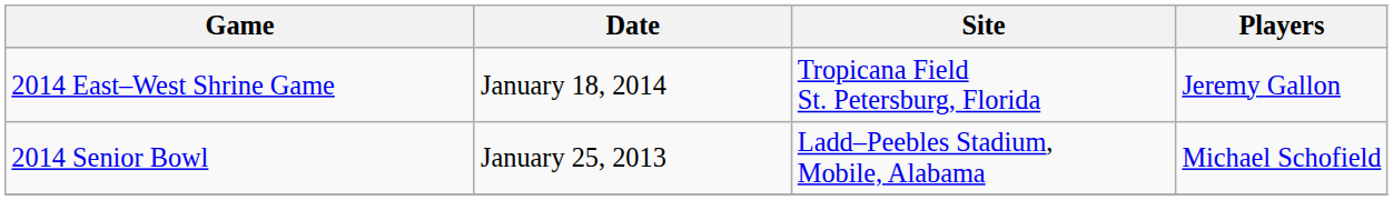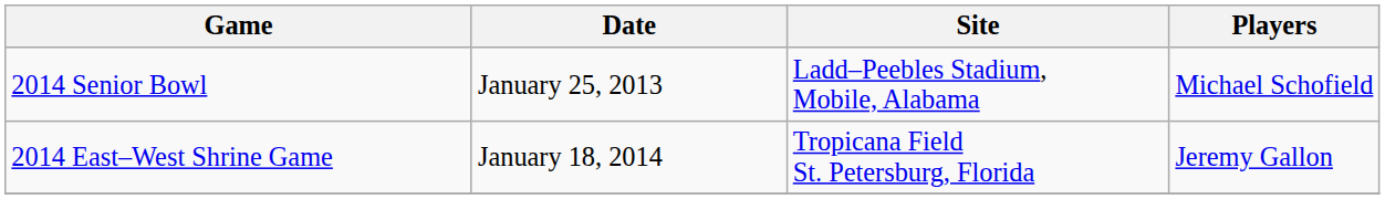rows swapped: 2014 East–West Shrine Game <-> 2014 Senior Bowl
